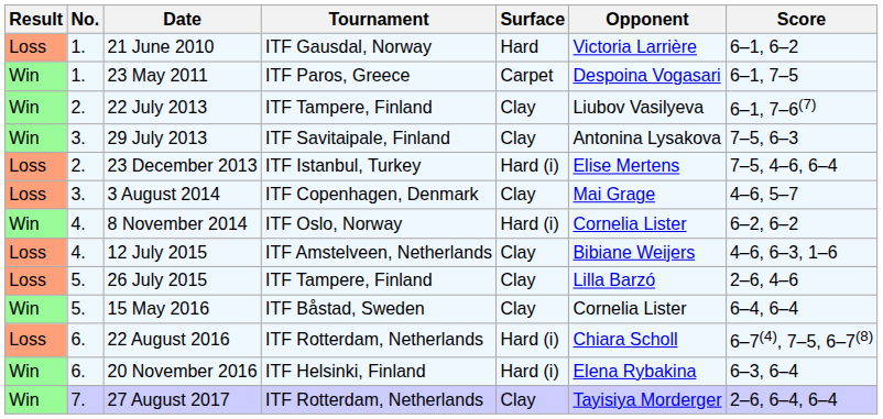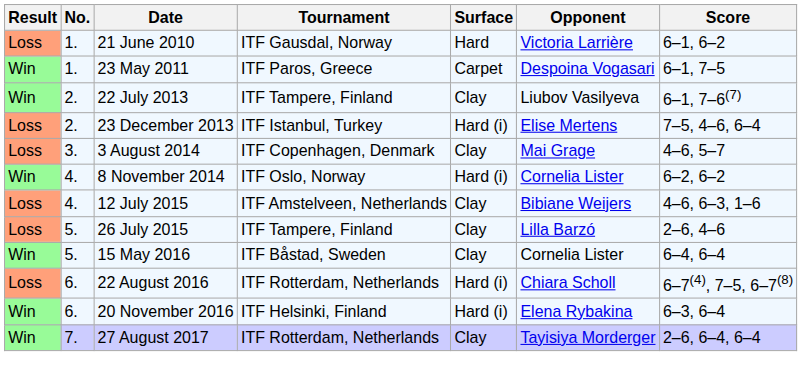- row: Win | 3. | 29 July 2013 | ITF Savitaipale, Finland | Clay | Antonina Lysakova | 7–5, 6–3
